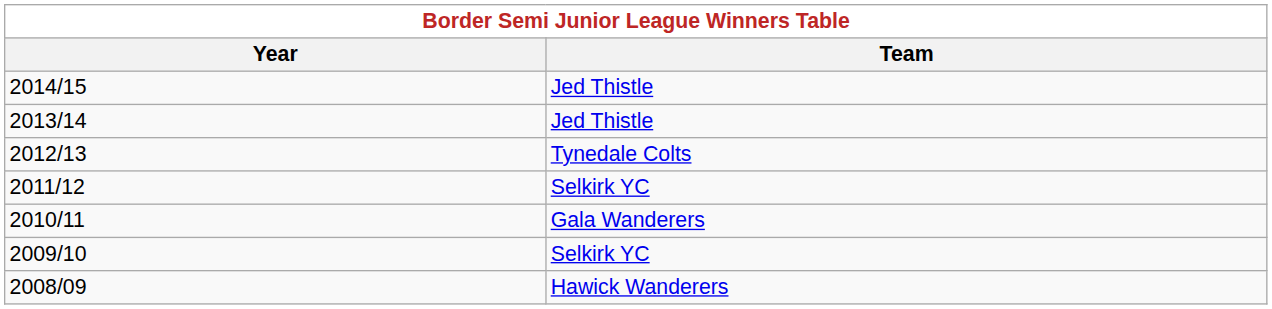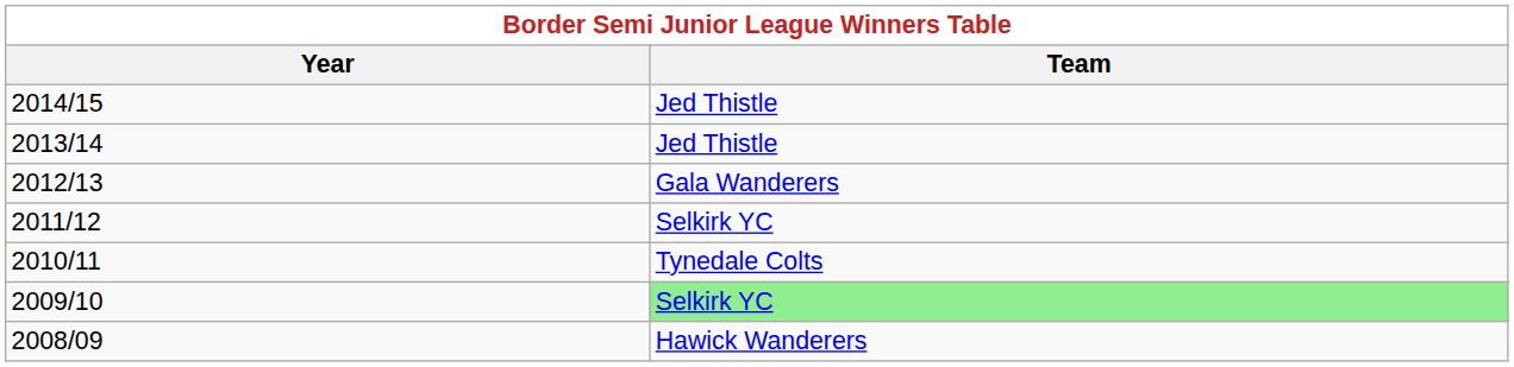2012/13 | Team: Tynedale Colts -> Gala Wanderers
2010/11 | Team: Gala Wanderers -> Tynedale Colts
2009/10 | Team: no background -> lightgreen background
